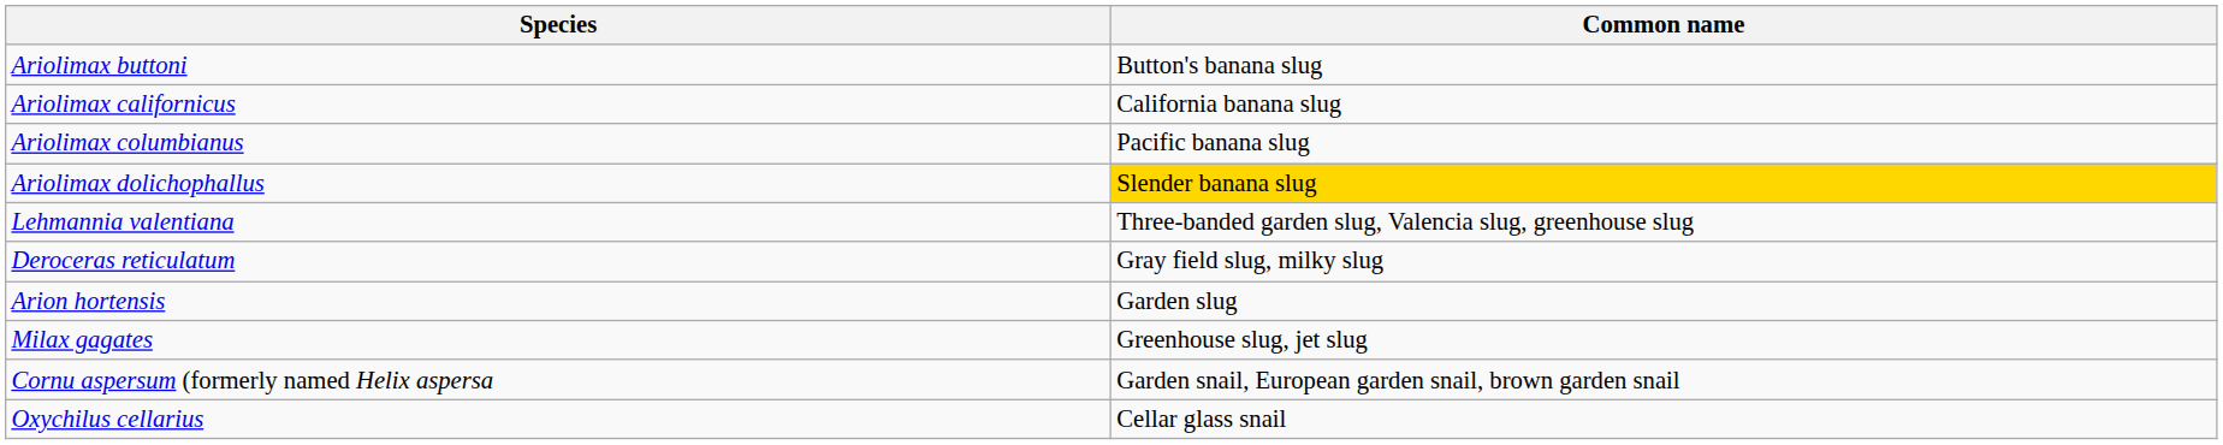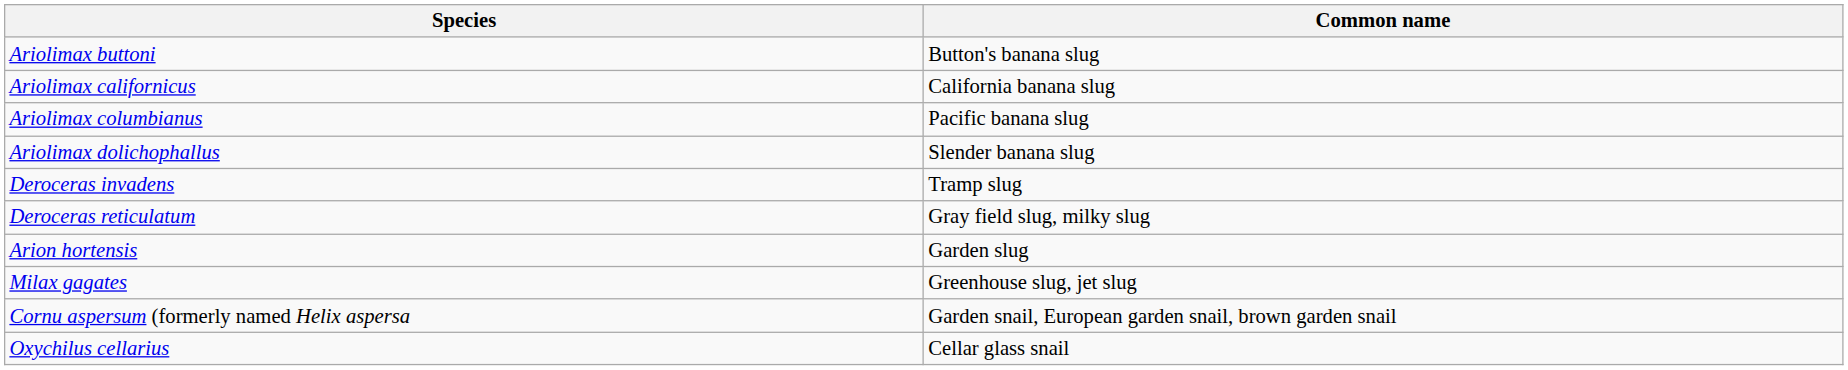Ariolimax dolichophallus | Common name: gold background -> no background
- row: Lehmannia valentiana | Three-banded garden slug, Valencia slug, greenhouse slug
+ row: Deroceras invadens | Tramp slug
